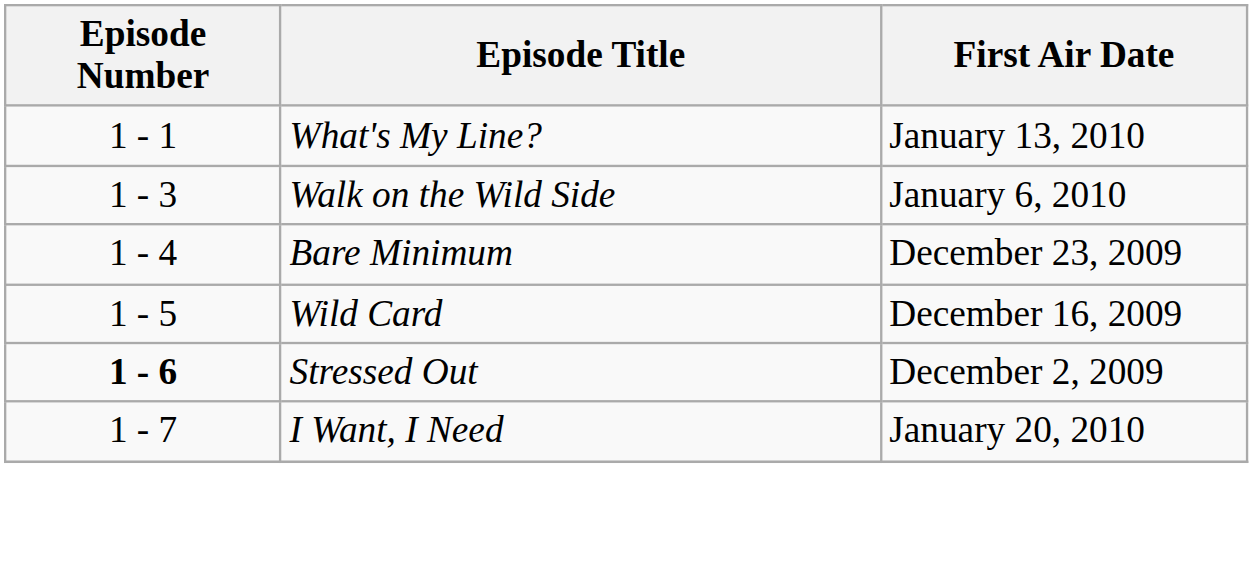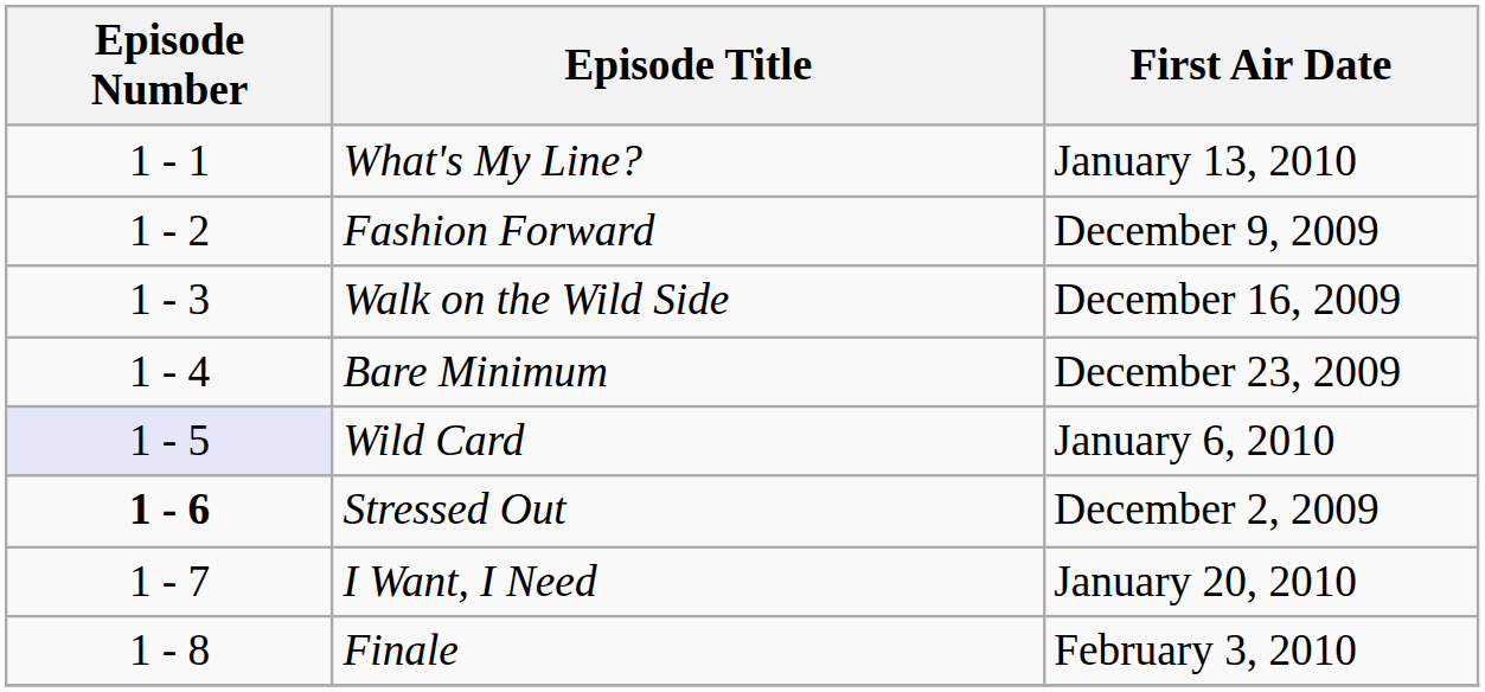+ row: 1 - 2 | Fashion Forward | December 9, 2009
Walk on the Wild Side | First Air Date: January 6, 2010 -> December 16, 2009
Wild Card | Episode Number: no background -> lavender background
Wild Card | First Air Date: December 16, 2009 -> January 6, 2010
+ row: 1 - 8 | Finale | February 3, 2010
